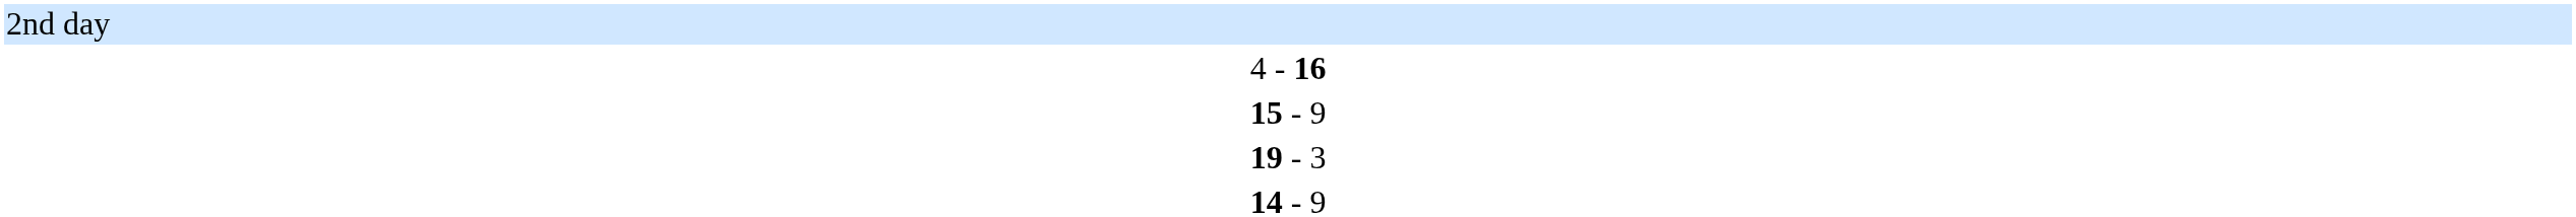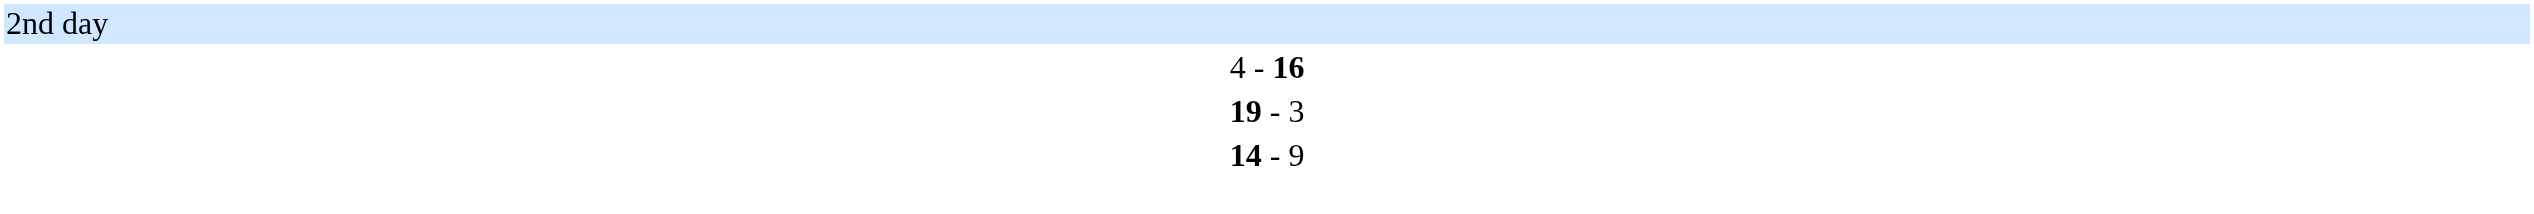- row: 15 - 9
